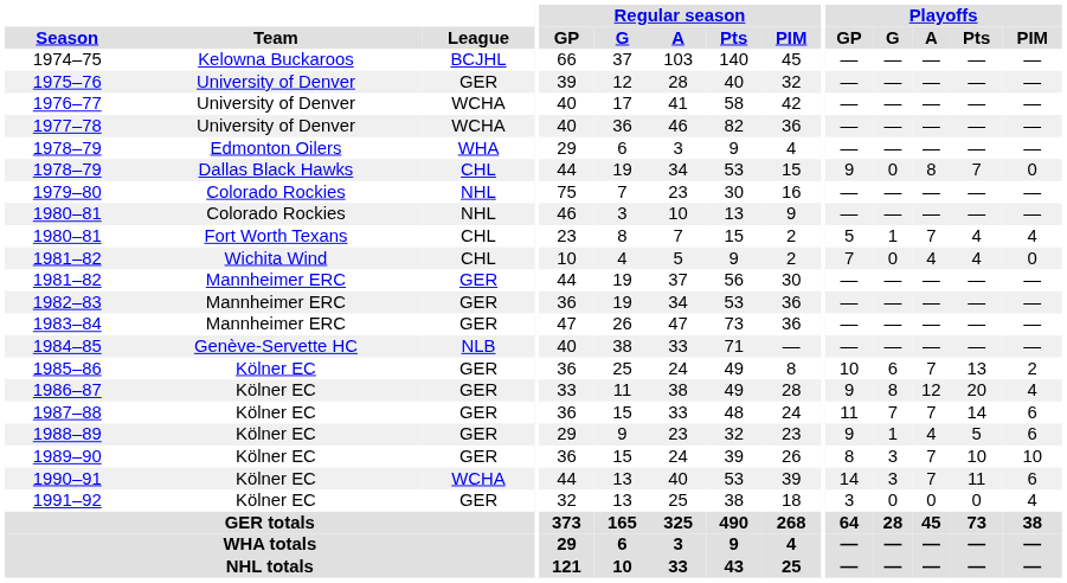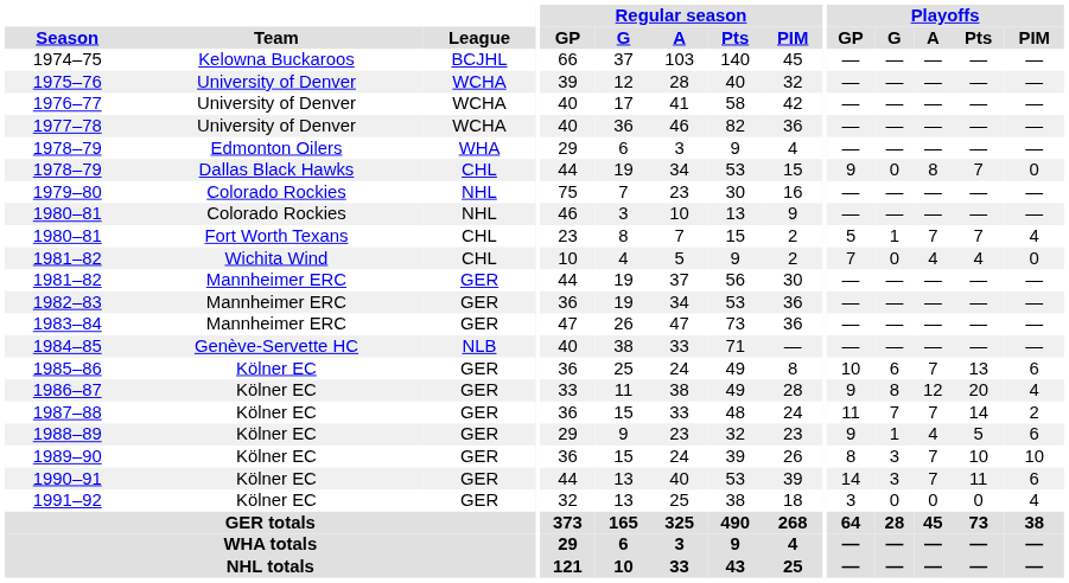1975–76 | League: GER -> WCHA
1980–81 / Fort Worth Texans | Playoffs / Pts: 4 -> 7
1985–86 | Playoffs / PIM: 2 -> 6
1987–88 | Playoffs / PIM: 6 -> 2
1990–91 | League: WCHA -> GER
